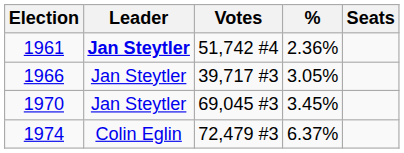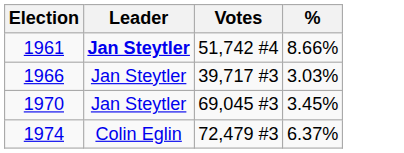- column: Seats
1961 | %: 2.36% -> 8.66%
1966 | %: 3.05% -> 3.03%
